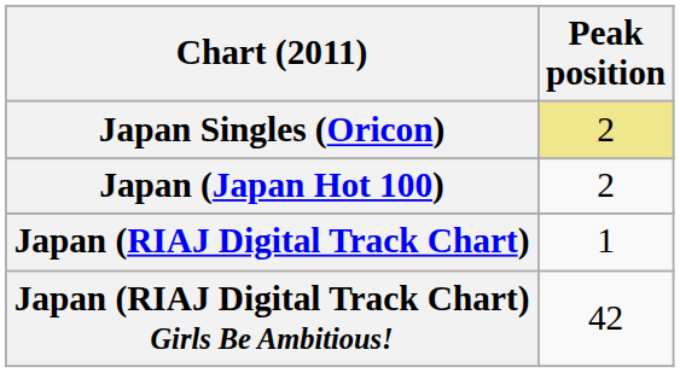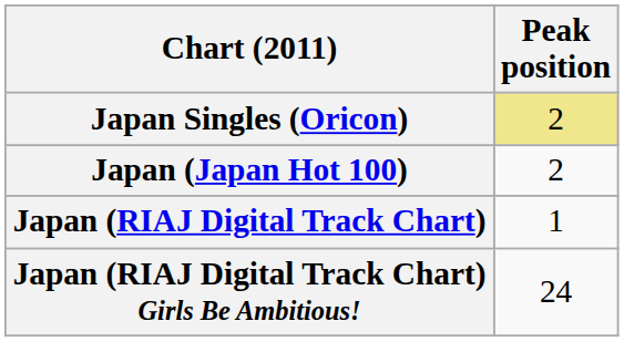Japan (RIAJ Digital Track Chart) Girls Be Ambitious! | Peak position: 42 -> 24
